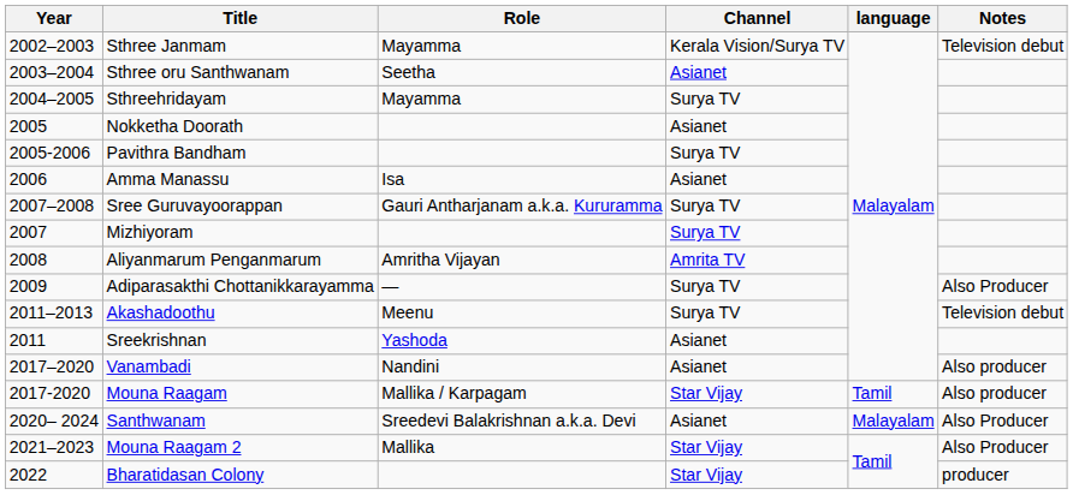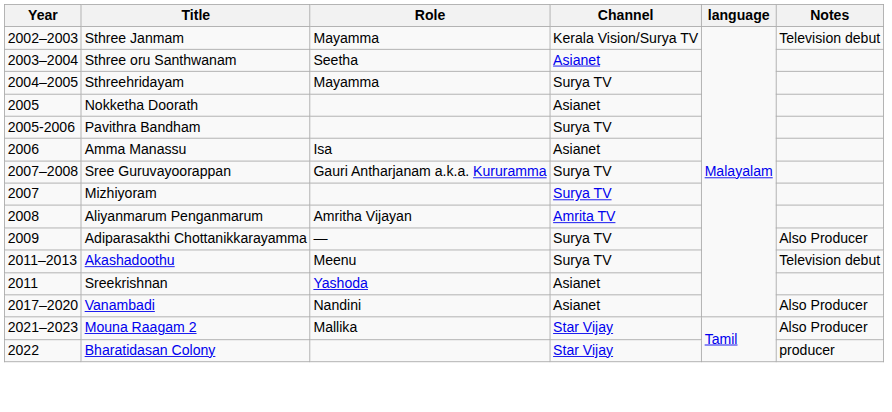Vanambadi | Notes: Also producer -> Also Producer
- row: 2017-2020 | Mouna Raagam | Mallika / Karpagam | Star Vijay | Tamil | Also producer
- row: 2020– 2024 | Santhwanam | Sreedevi Balakrishnan a.k.a. Devi | Asianet | Malayalam | Also Producer
